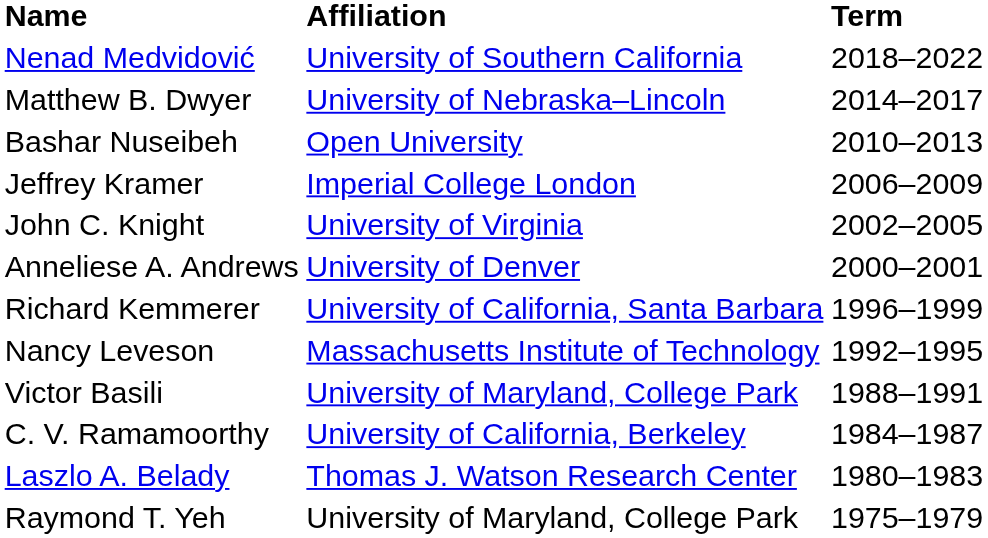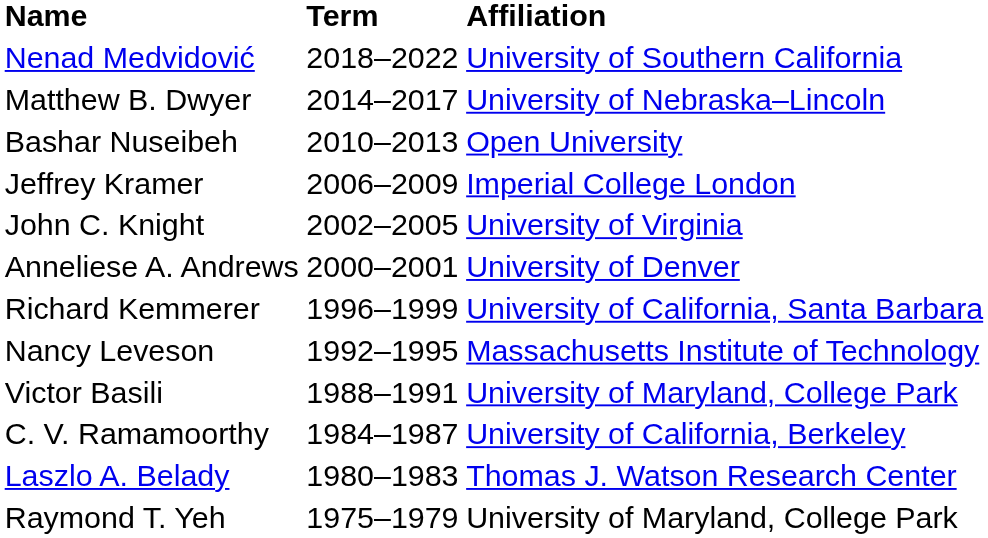columns swapped: Affiliation <-> Term
